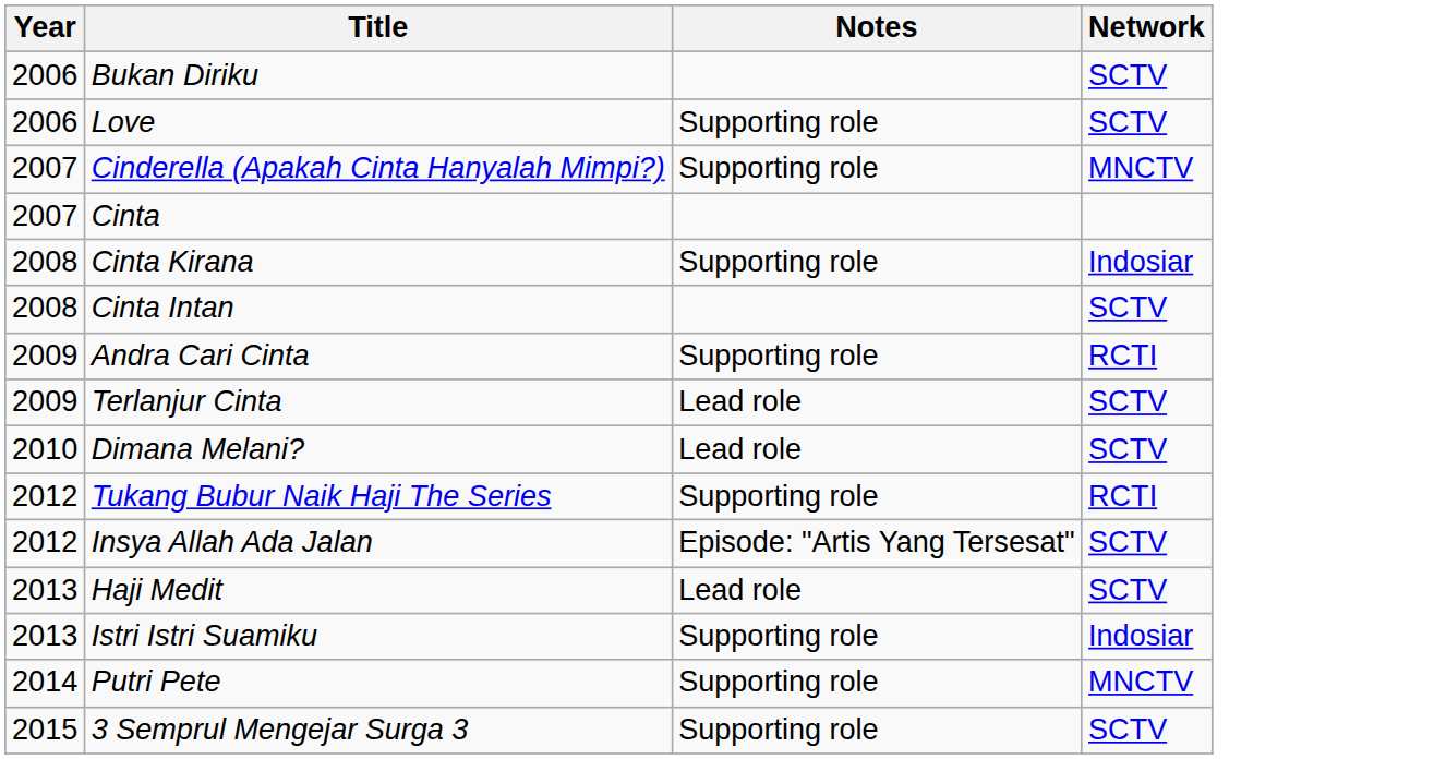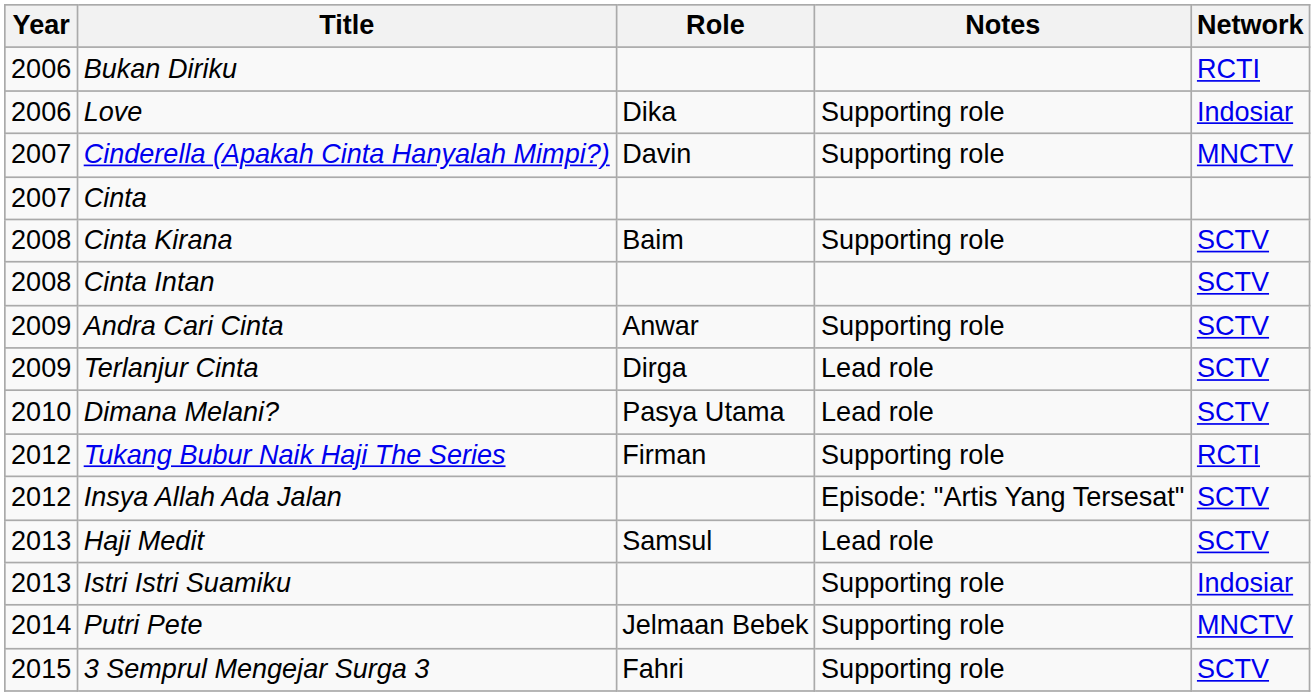+ column: Role | Dika | Davin | Baim | Anwar | Dirga | Pasya Utama | Firman | Samsul | Jelmaan Bebek | Fahri
Bukan Diriku | Network: SCTV -> RCTI
Love | Network: SCTV -> Indosiar
Cinta Kirana | Network: Indosiar -> SCTV
Andra Cari Cinta | Network: RCTI -> SCTV
